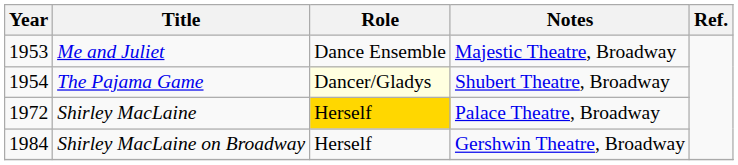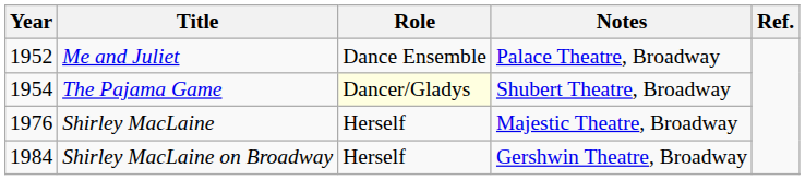Me and Juliet | Year: 1953 -> 1952
Me and Juliet | Notes: Majestic Theatre, Broadway -> Palace Theatre, Broadway
Shirley MacLaine | Year: 1972 -> 1976
Shirley MacLaine | Role: gold background -> no background
Shirley MacLaine | Notes: Palace Theatre, Broadway -> Majestic Theatre, Broadway
